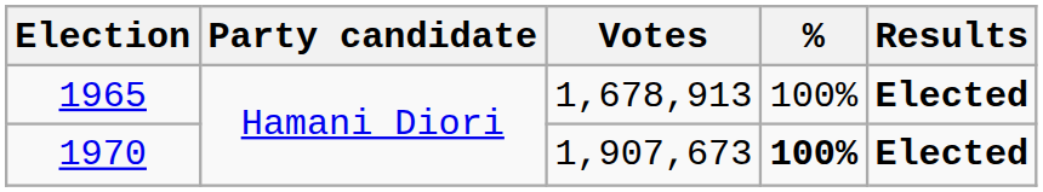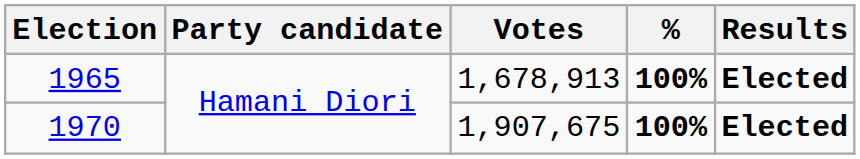1965 | %: normal -> bold
1970 | Votes: 1,907,673 -> 1,907,675
